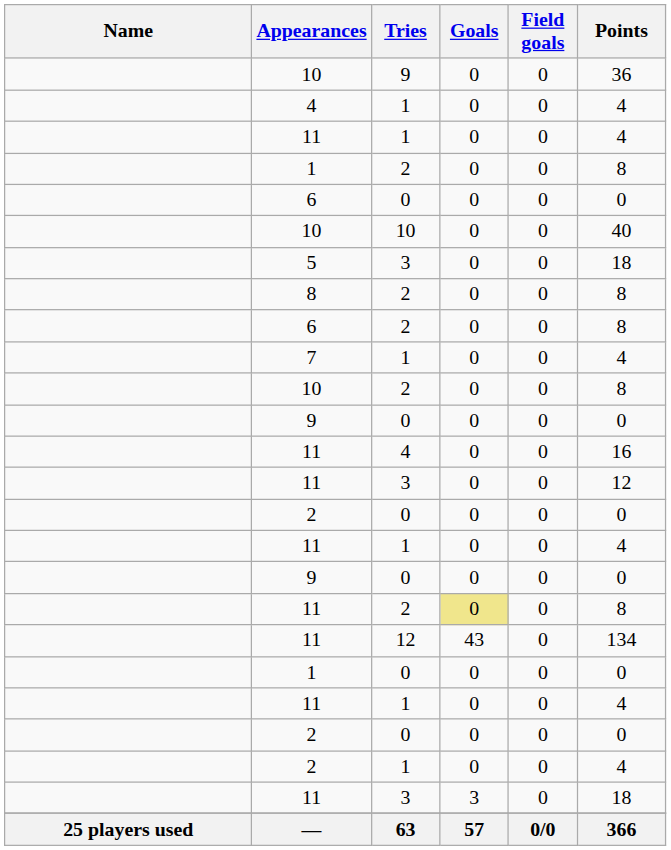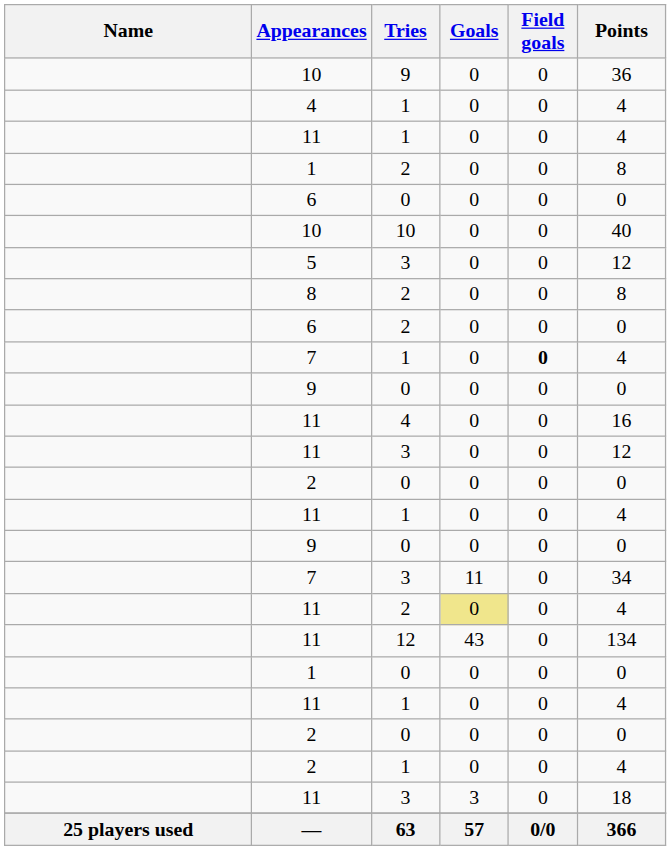5 | Points: 18 -> 12
6 / 2 | Points: 8 -> 0
7 / 1 | Field goals: normal -> bold
- row: 10 | 2 | 0 | 0 | 8
+ row: 7 | 3 | 11 | 0 | 34
11 / 2 | Points: 8 -> 4
